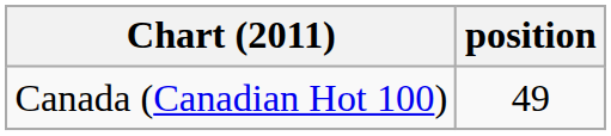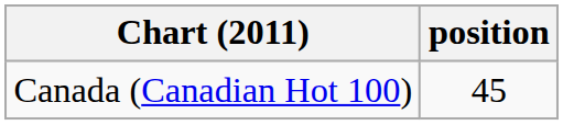Canada (Canadian Hot 100) | position: 49 -> 45
